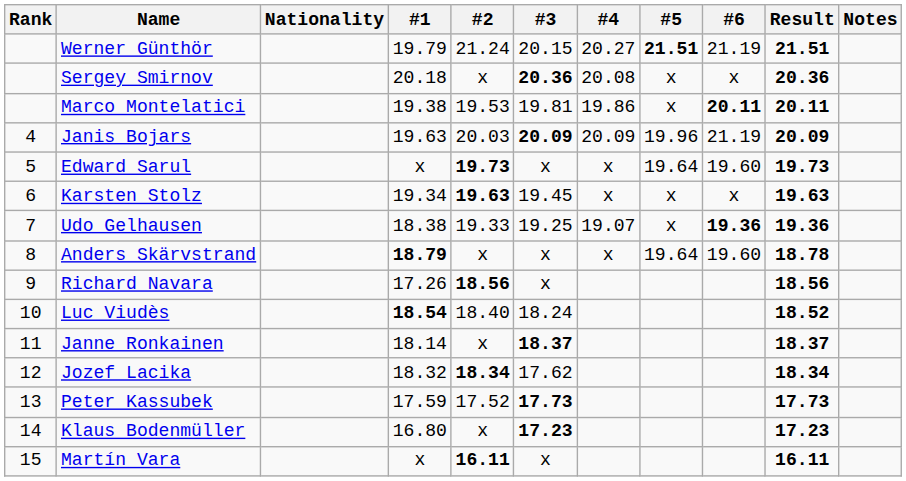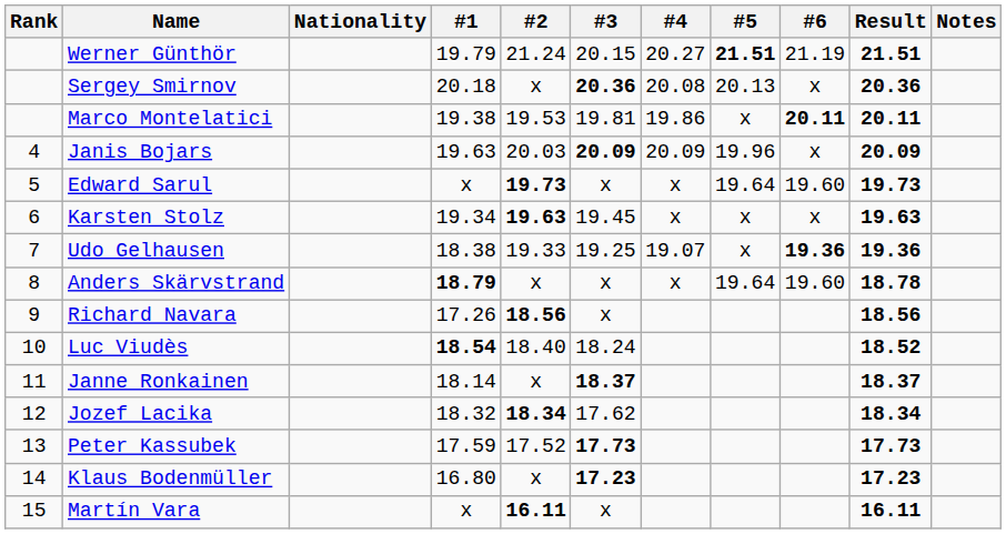Sergey Smirnov | #5: x -> 20.13
Janis Bojars | #6: 21.19 -> x
